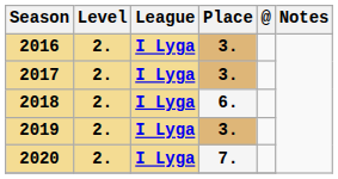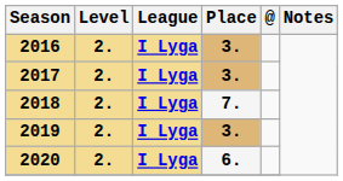2018 | Place: 6. -> 7.
2020 | Place: 7. -> 6.
